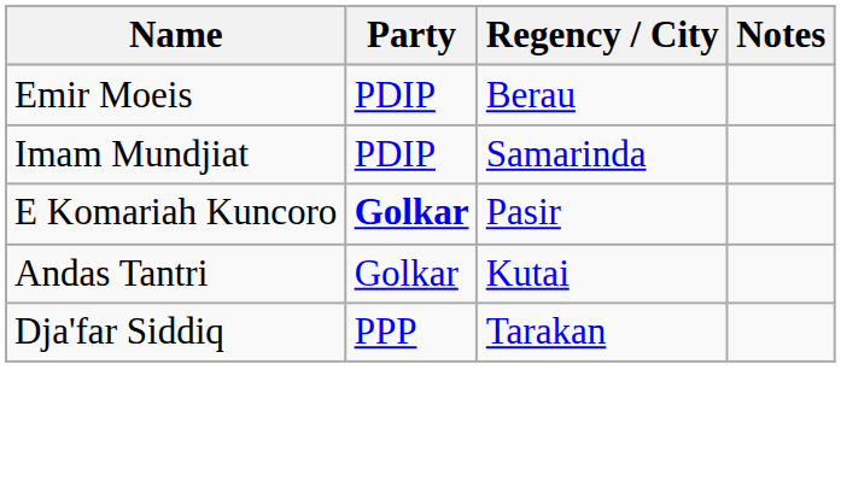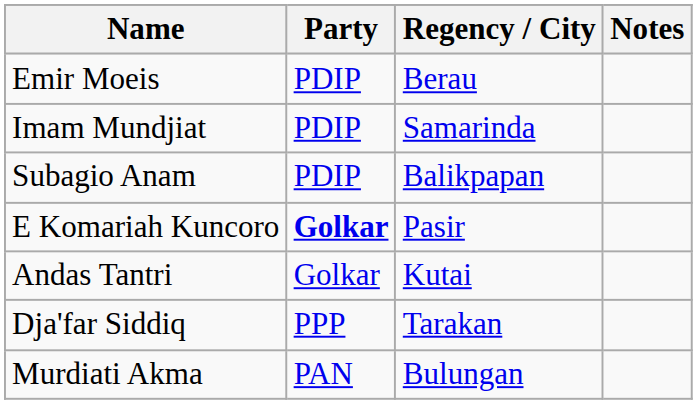+ row: Subagio Anam | PDIP | Balikpapan
+ row: Murdiati Akma | PAN | Bulungan
